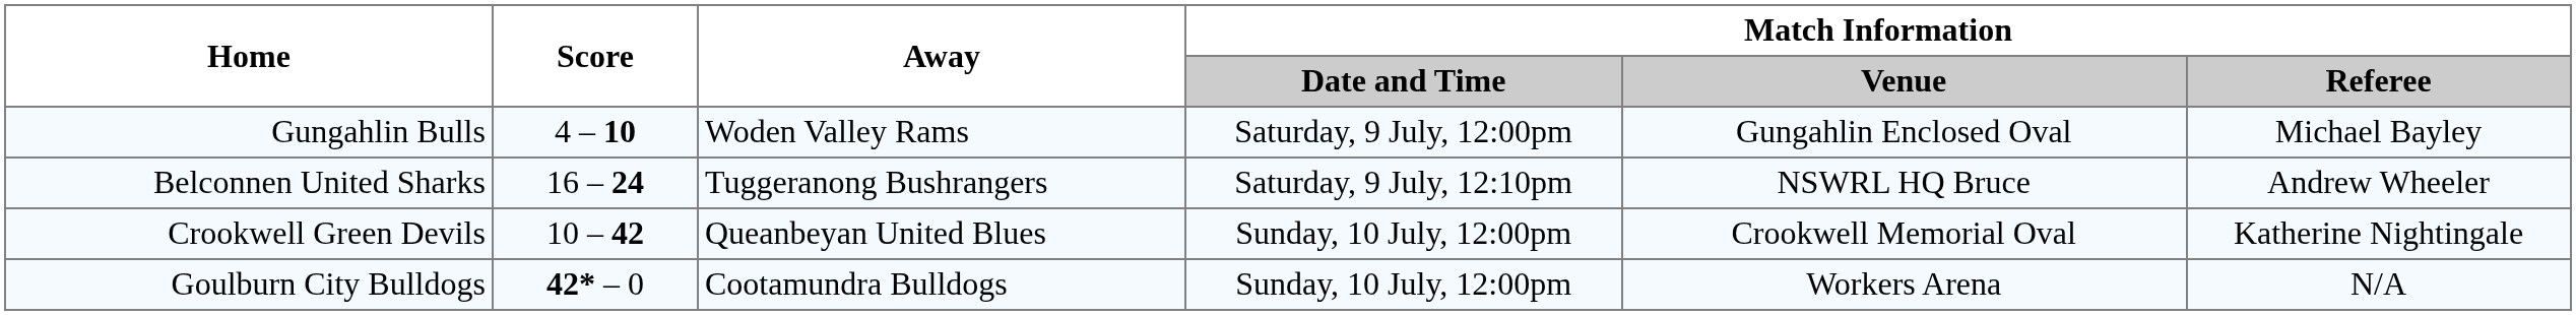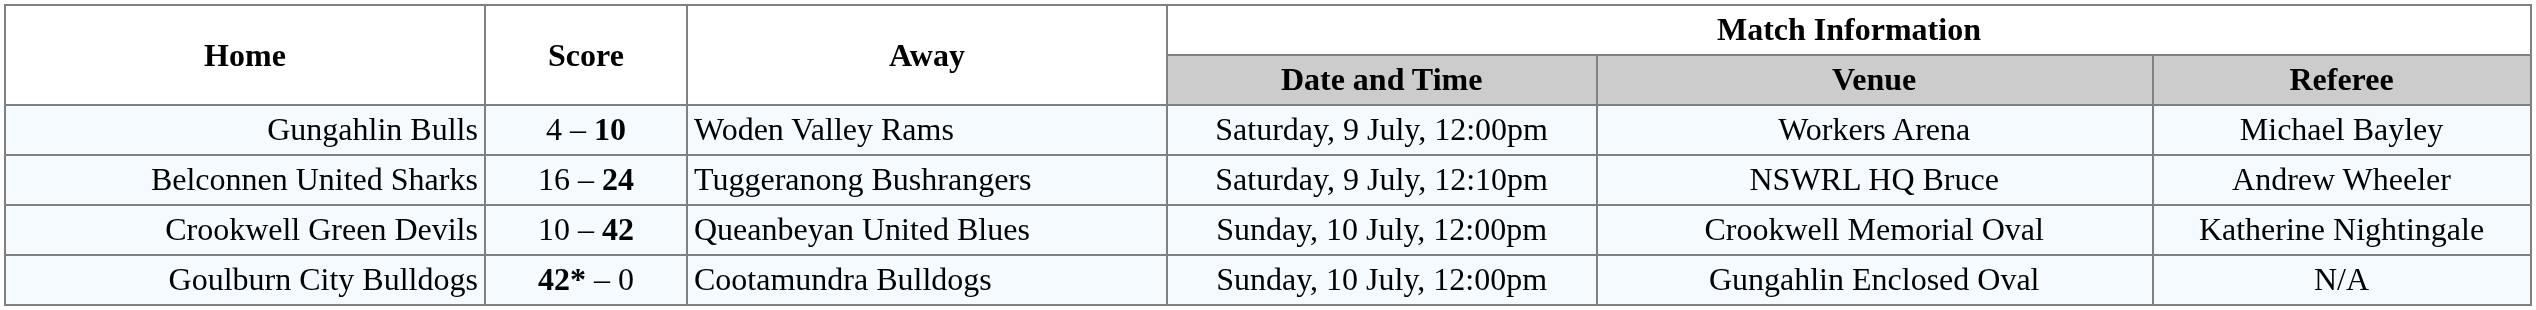Gungahlin Bulls | Match Information / Venue: Gungahlin Enclosed Oval -> Workers Arena
Goulburn City Bulldogs | Match Information / Venue: Workers Arena -> Gungahlin Enclosed Oval
